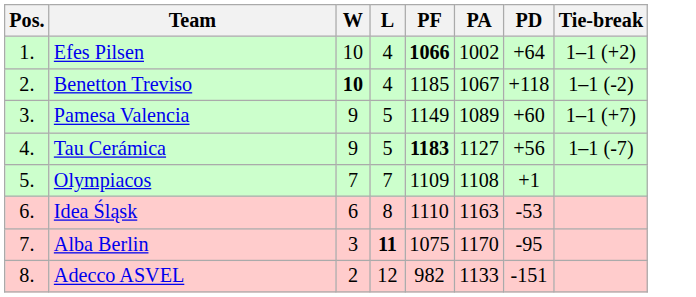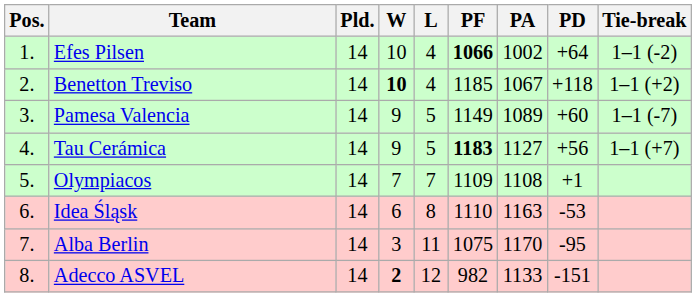+ column: Pld. | 14 | 14 | 14 | 14 | 14 | 14 | 14 | 14
Efes Pilsen | Tie-break: 1–1 (+2) -> 1–1 (-2)
Benetton Treviso | Tie-break: 1–1 (-2) -> 1–1 (+2)
Pamesa Valencia | Tie-break: 1–1 (+7) -> 1–1 (-7)
Tau Cerámica | Tie-break: 1–1 (-7) -> 1–1 (+7)
Alba Berlin | L: bold -> normal
Adecco ASVEL | W: normal -> bold
